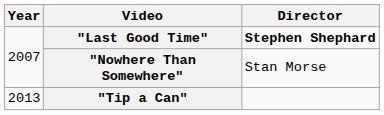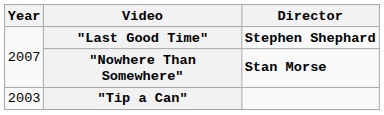"Nowhere Than Somewhere" | Director: normal -> bold
"Tip a Can" | Year: 2013 -> 2003
